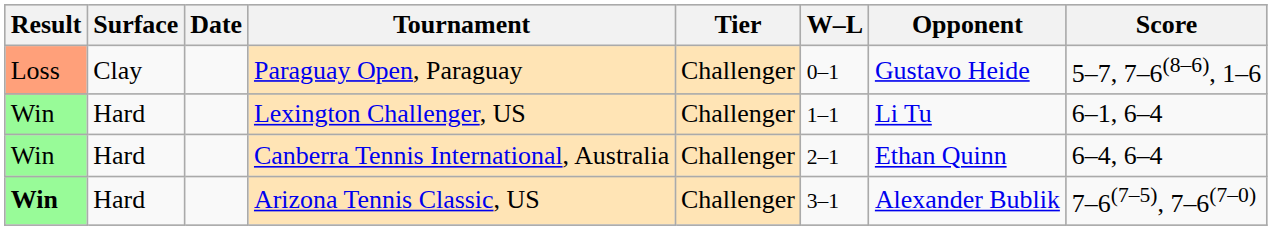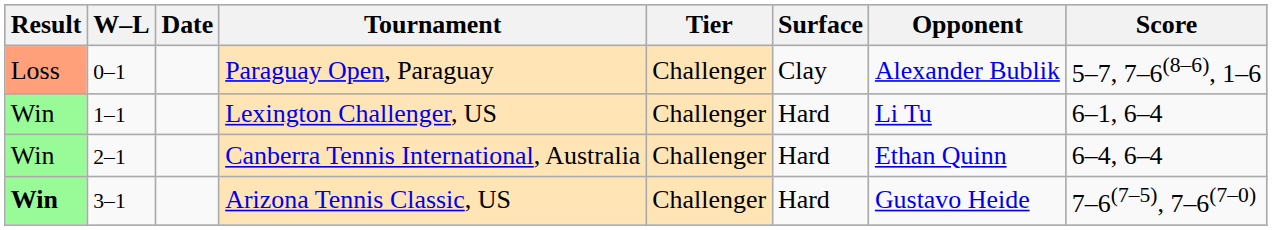columns swapped: W–L <-> Surface
Paraguay Open, Paraguay | Opponent: Gustavo Heide -> Alexander Bublik
Arizona Tennis Classic, US | Opponent: Alexander Bublik -> Gustavo Heide
